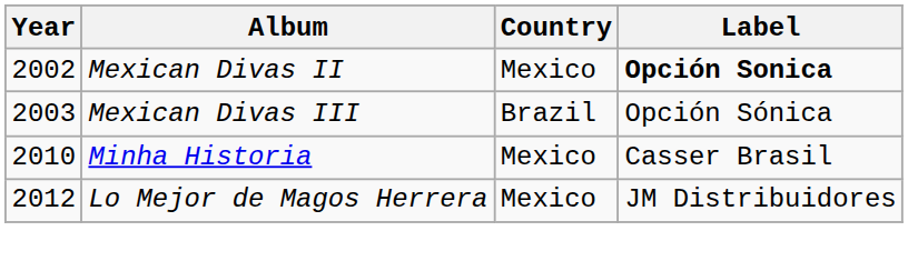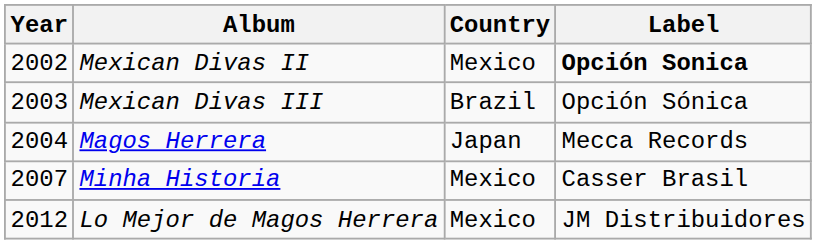+ row: 2004 | Magos Herrera | Japan | Mecca Records
Minha Historia | Year: 2010 -> 2007
